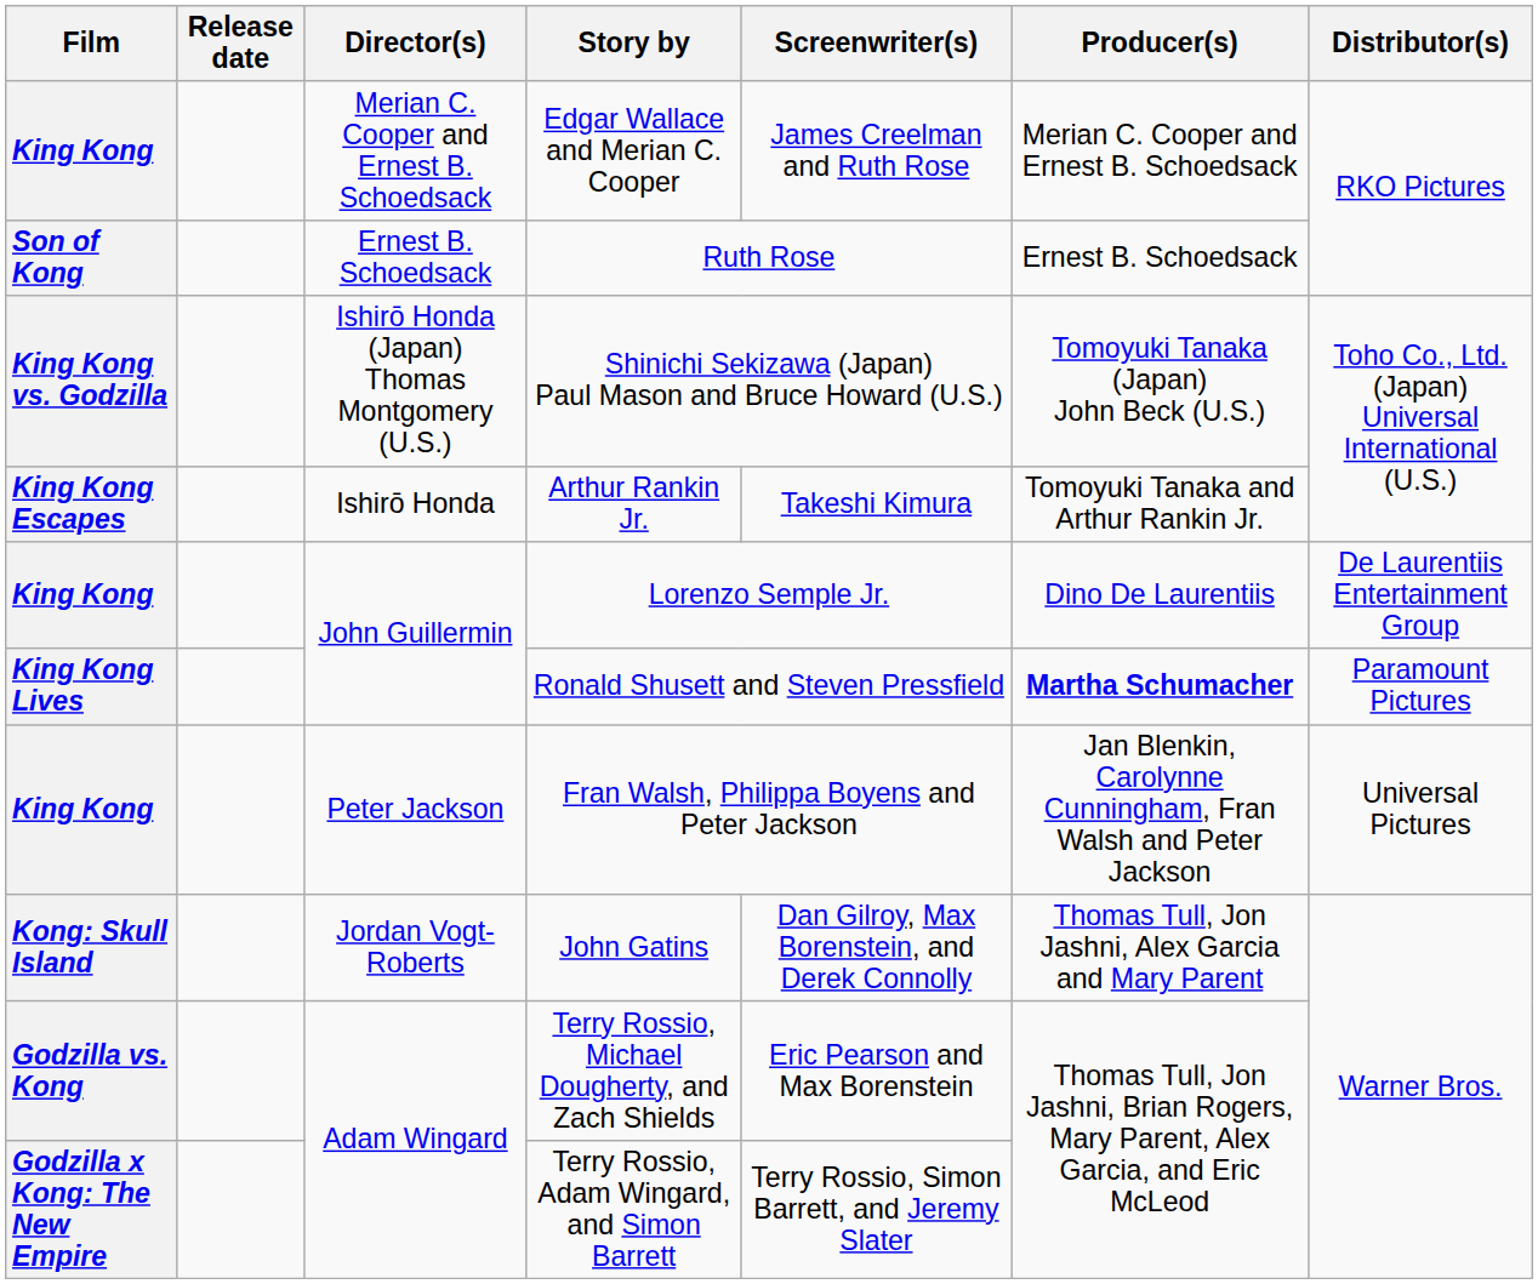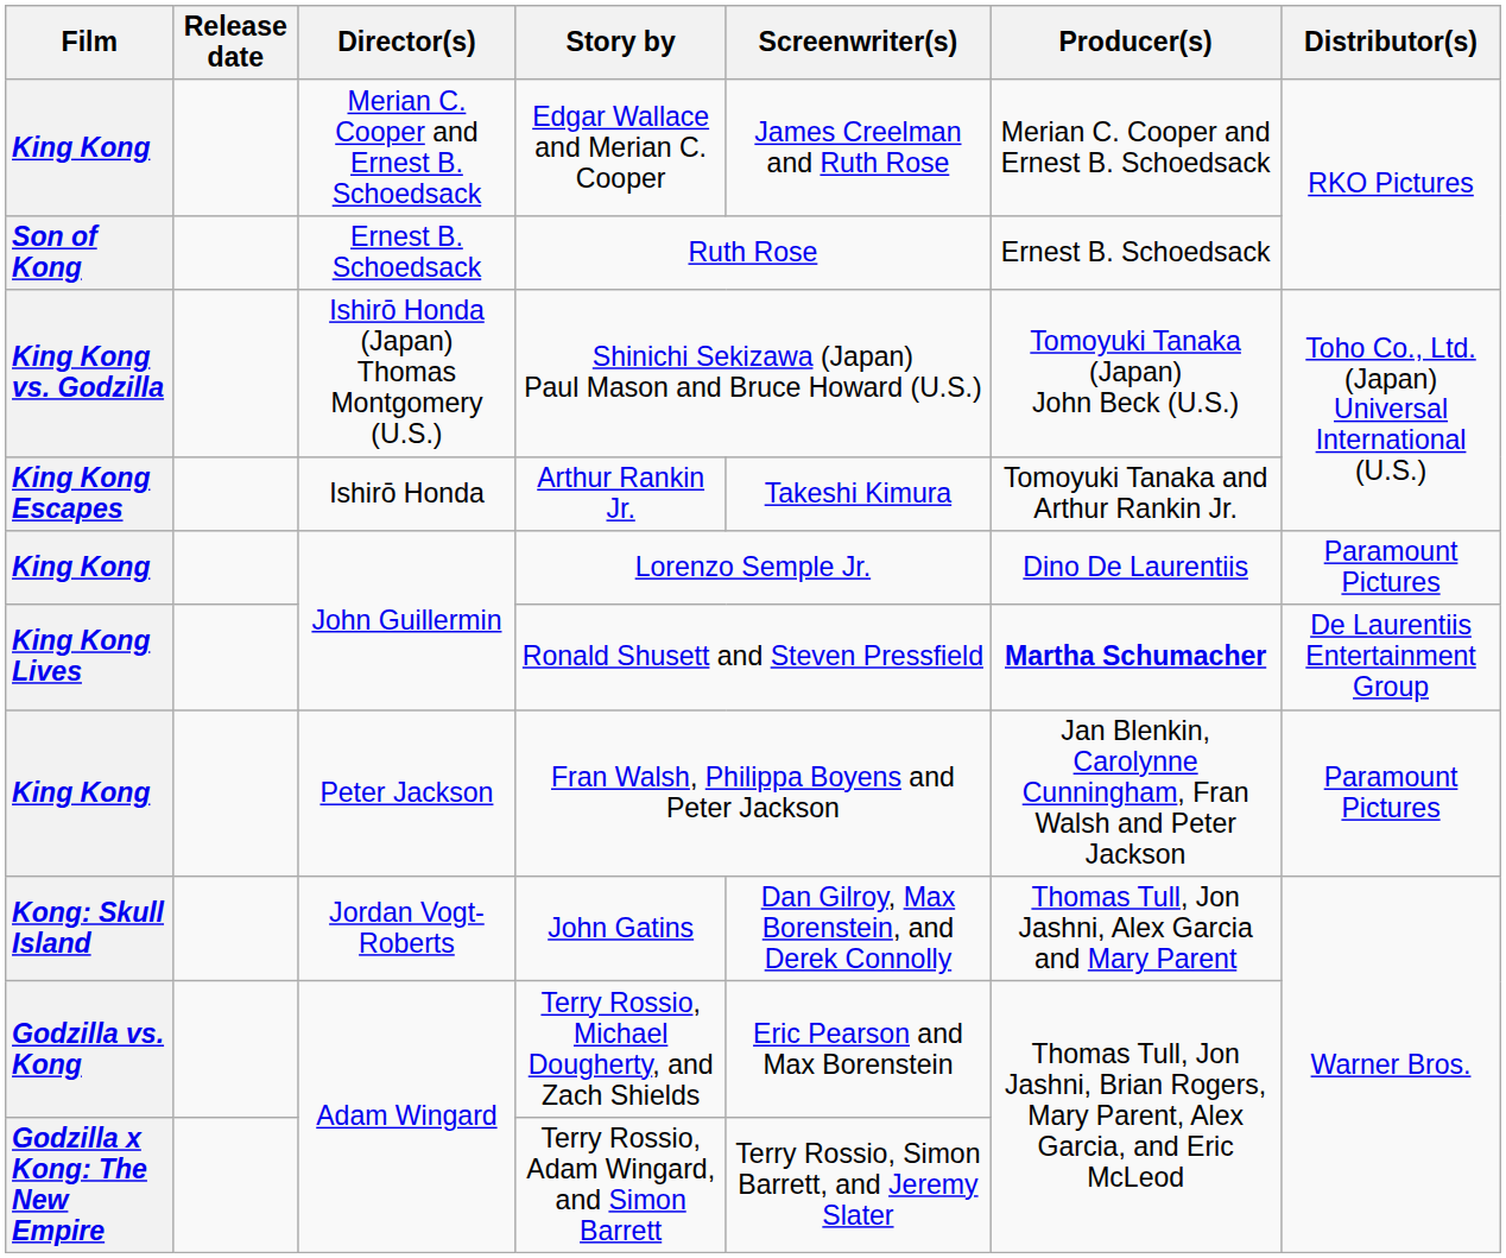Lorenzo Semple Jr. | Distributor(s): De Laurentiis Entertainment Group -> Paramount Pictures
Ronald Shusett and Steven Pressfield | Distributor(s): Paramount Pictures -> De Laurentiis Entertainment Group
Fran Walsh, Philippa Boyens and Peter Jackson | Distributor(s): Universal Pictures -> Paramount Pictures
